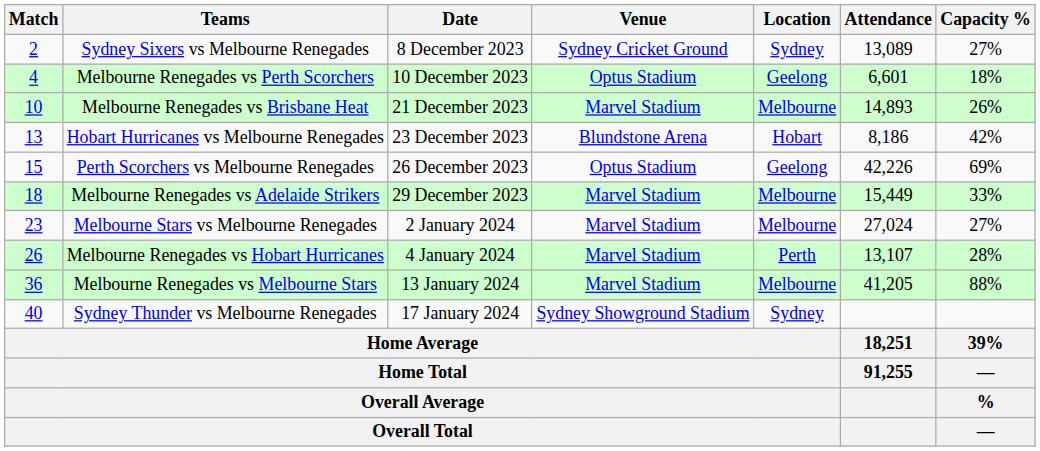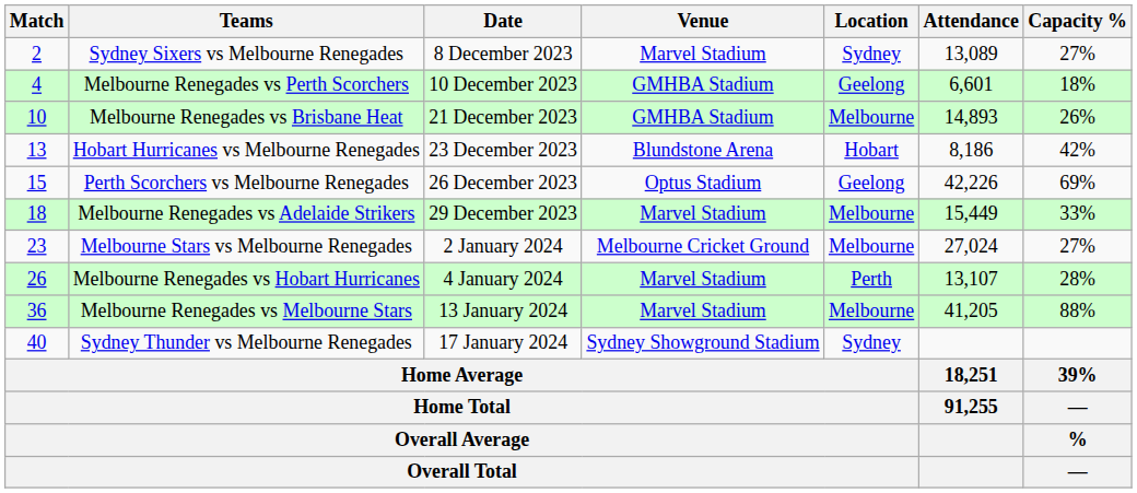Sydney Sixers vs Melbourne Renegades | Venue: Sydney Cricket Ground -> Marvel Stadium
Melbourne Renegades vs Perth Scorchers | Venue: Optus Stadium -> GMHBA Stadium
Melbourne Renegades vs Brisbane Heat | Venue: Marvel Stadium -> GMHBA Stadium
Melbourne Stars vs Melbourne Renegades | Venue: Marvel Stadium -> Melbourne Cricket Ground
